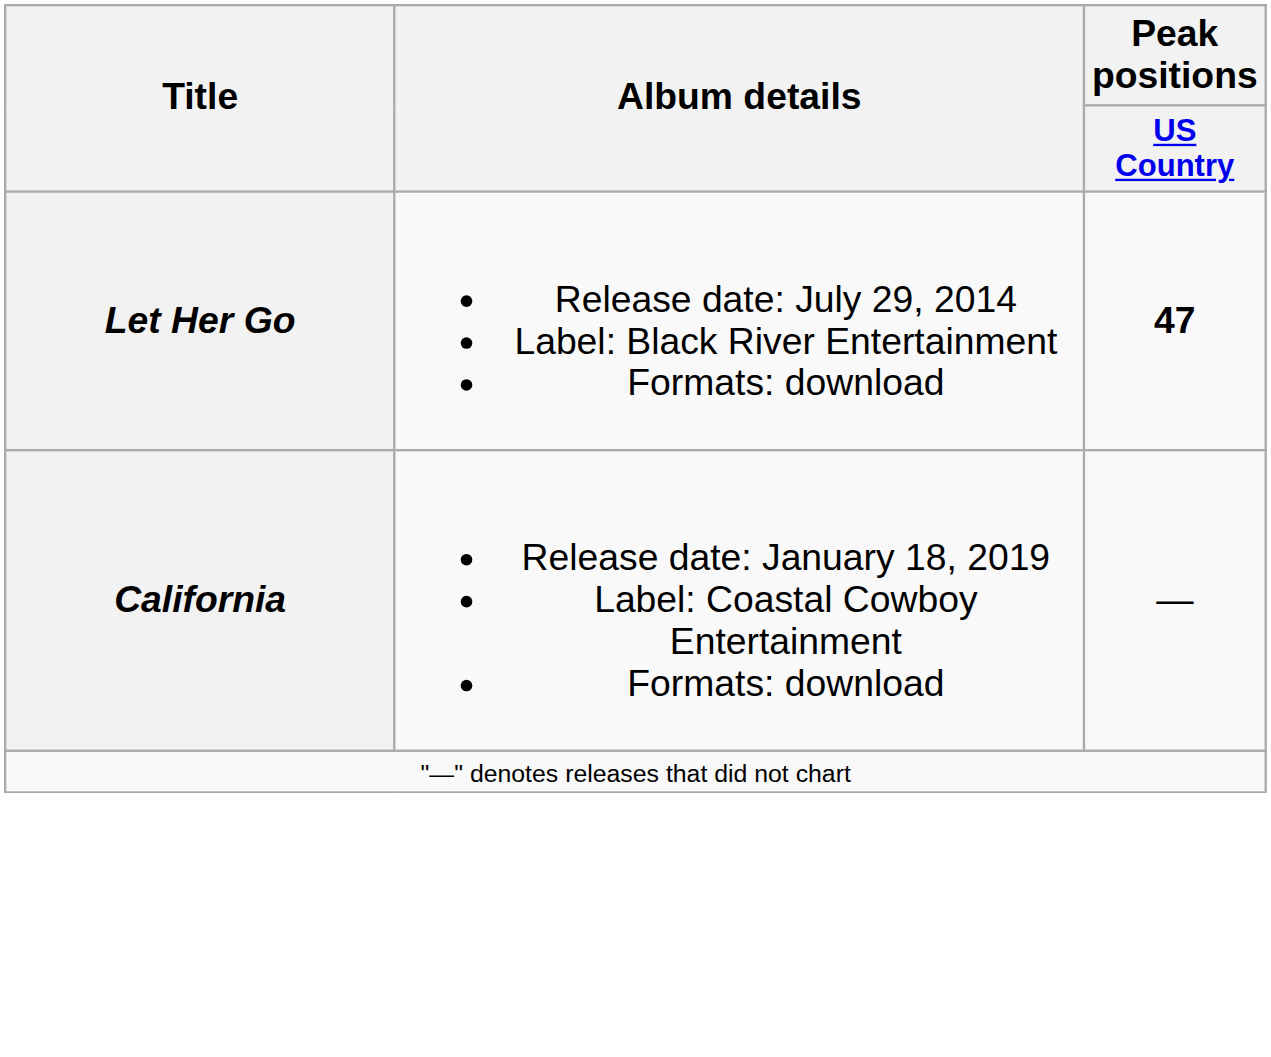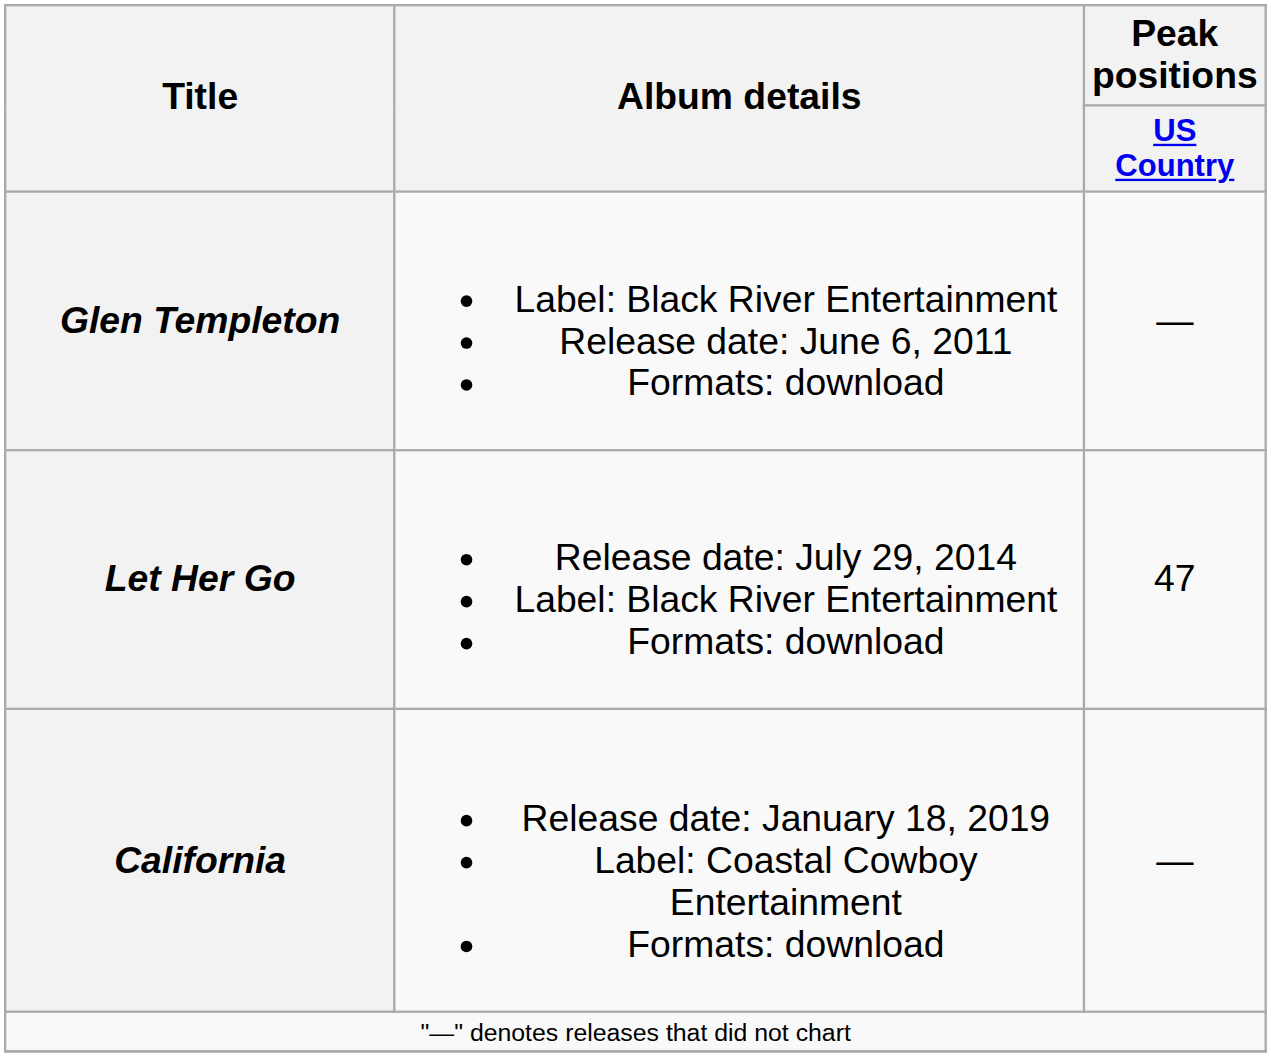+ row: Glen Templeton | Label: Black River Entertainment Release date: June 6, 2011 Formats: download | —
Let Her Go | Peak positions / US Country: bold -> normal
